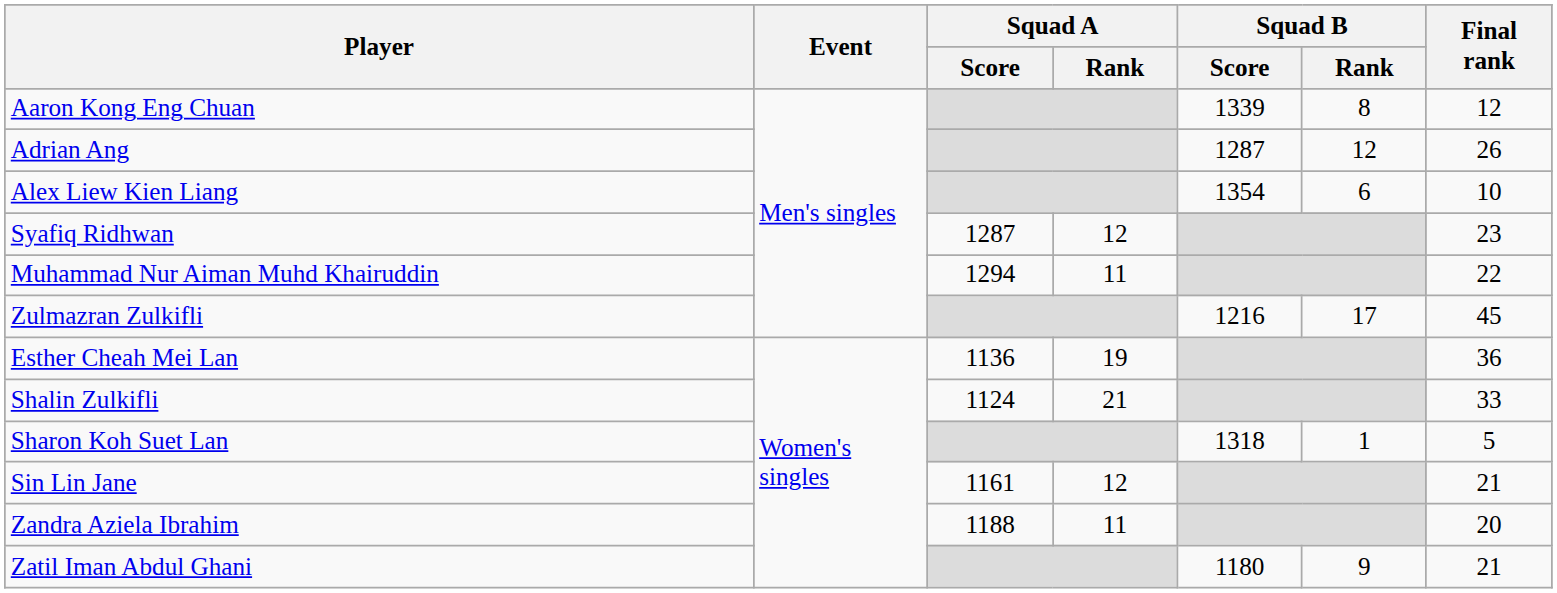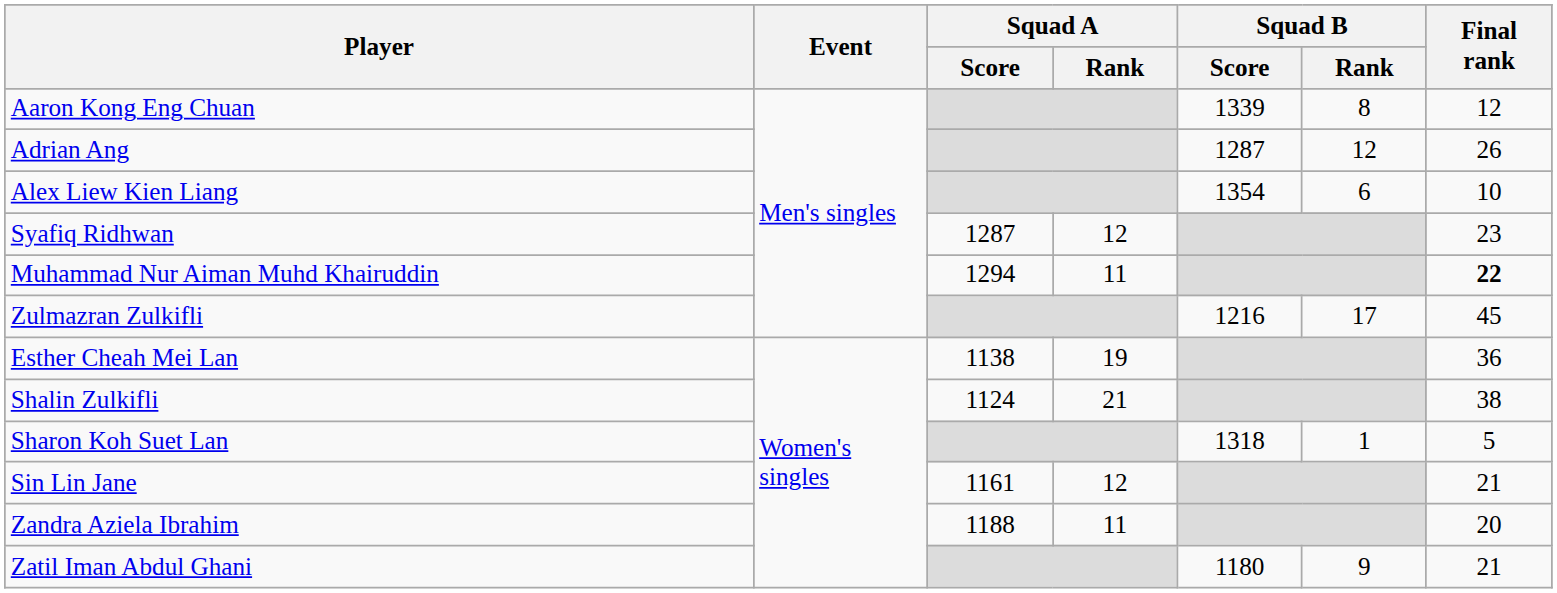Muhammad Nur Aiman Muhd Khairuddin | Final rank: normal -> bold
Esther Cheah Mei Lan | Squad A / Score: 1136 -> 1138
Shalin Zulkifli | Final rank: 33 -> 38
